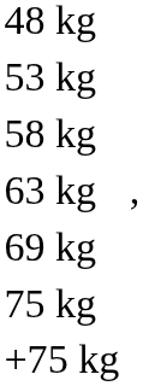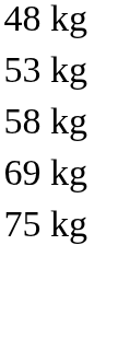- row: 63 kg | ,
- row: +75 kg
